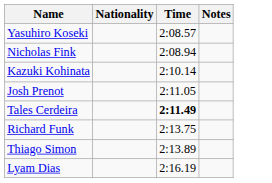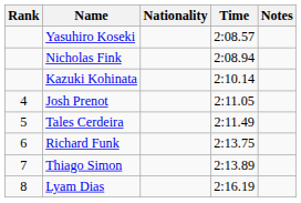+ column: Rank | 4 | 5 | 6 | 7 | 8
Tales Cerdeira | Time: bold -> normal
